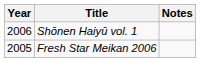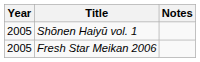Shōnen Haiyū vol. 1 | Year: 2006 -> 2005
